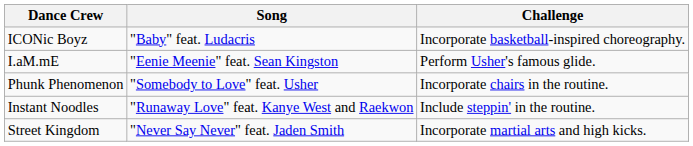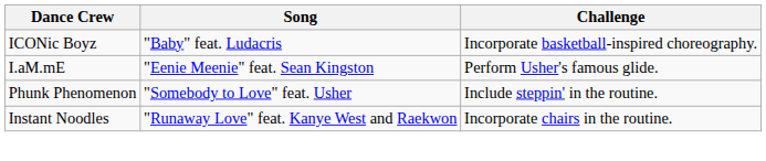Phunk Phenomenon | Challenge: Incorporate chairs in the routine. -> Include steppin' in the routine.
Instant Noodles | Challenge: Include steppin' in the routine. -> Incorporate chairs in the routine.
- row: Street Kingdom | "Never Say Never" feat. Jaden Smith | Incorporate martial arts and high kicks.
